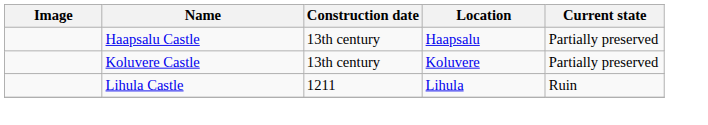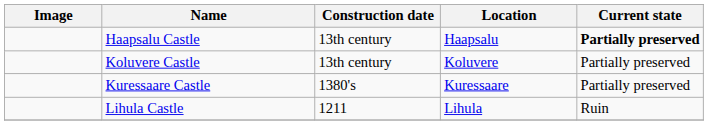Haapsalu Castle | Current state: normal -> bold
+ row: Kuressaare Castle | 1380's | Kuressaare | Partially preserved
